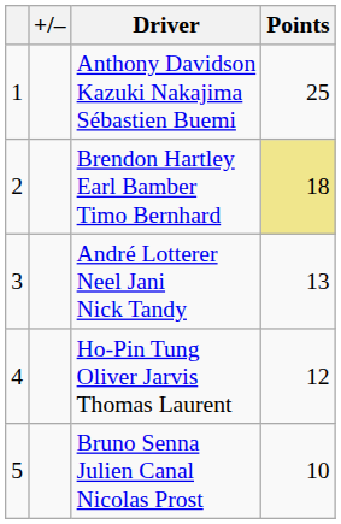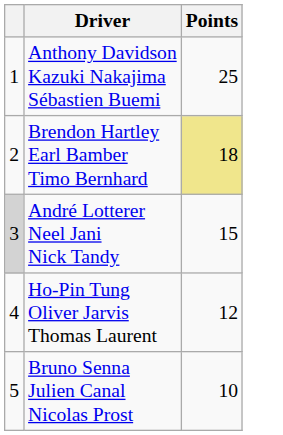- column: +/–
André Lotterer Neel Jani Nick Tandy | column 1: no background -> lightgrey background
André Lotterer Neel Jani Nick Tandy | Points: 13 -> 15
